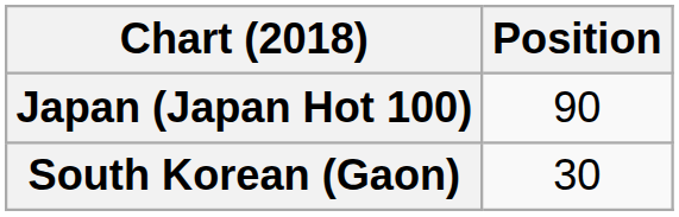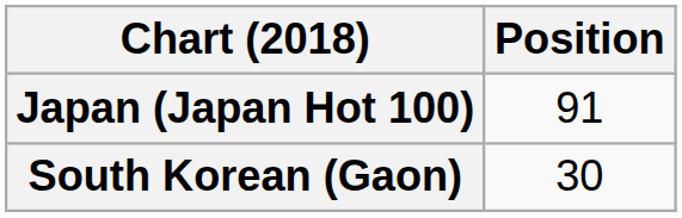Japan (Japan Hot 100) | Position: 90 -> 91
